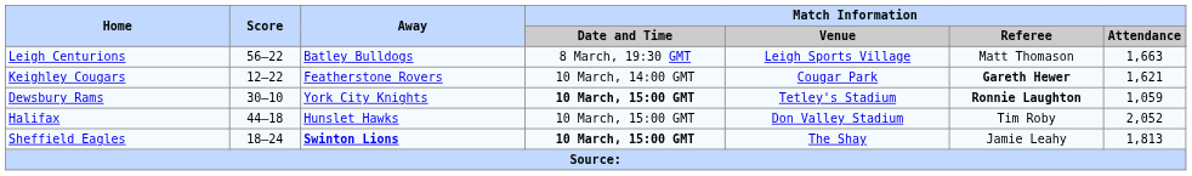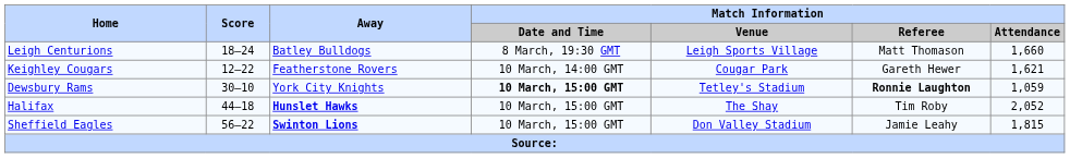Leigh Centurions | Score: 56–22 -> 18–24
Leigh Centurions | Match Information / Attendance: 1,663 -> 1,660
Keighley Cougars | Match Information / Referee: bold -> normal
Halifax | Away: normal -> bold
Halifax | Match Information / Venue: Don Valley Stadium -> The Shay
Sheffield Eagles | Score: 18–24 -> 56–22
Sheffield Eagles | Match Information / Date and Time: bold -> normal
Sheffield Eagles | Match Information / Venue: The Shay -> Don Valley Stadium
Sheffield Eagles | Match Information / Attendance: 1,813 -> 1,815
